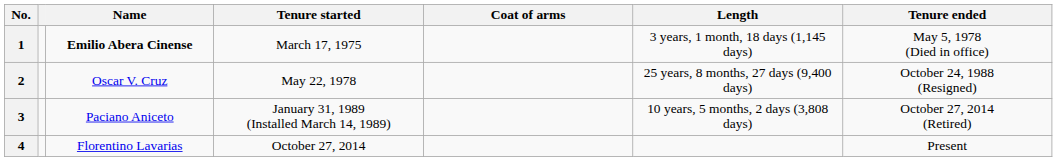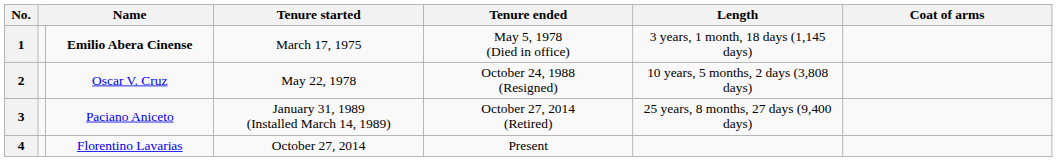columns swapped: Tenure ended <-> Coat of arms
2 | Length: 25 years, 8 months, 27 days (9,400 days) -> 10 years, 5 months, 2 days (3,808 days)
3 | Length: 10 years, 5 months, 2 days (3,808 days) -> 25 years, 8 months, 27 days (9,400 days)
